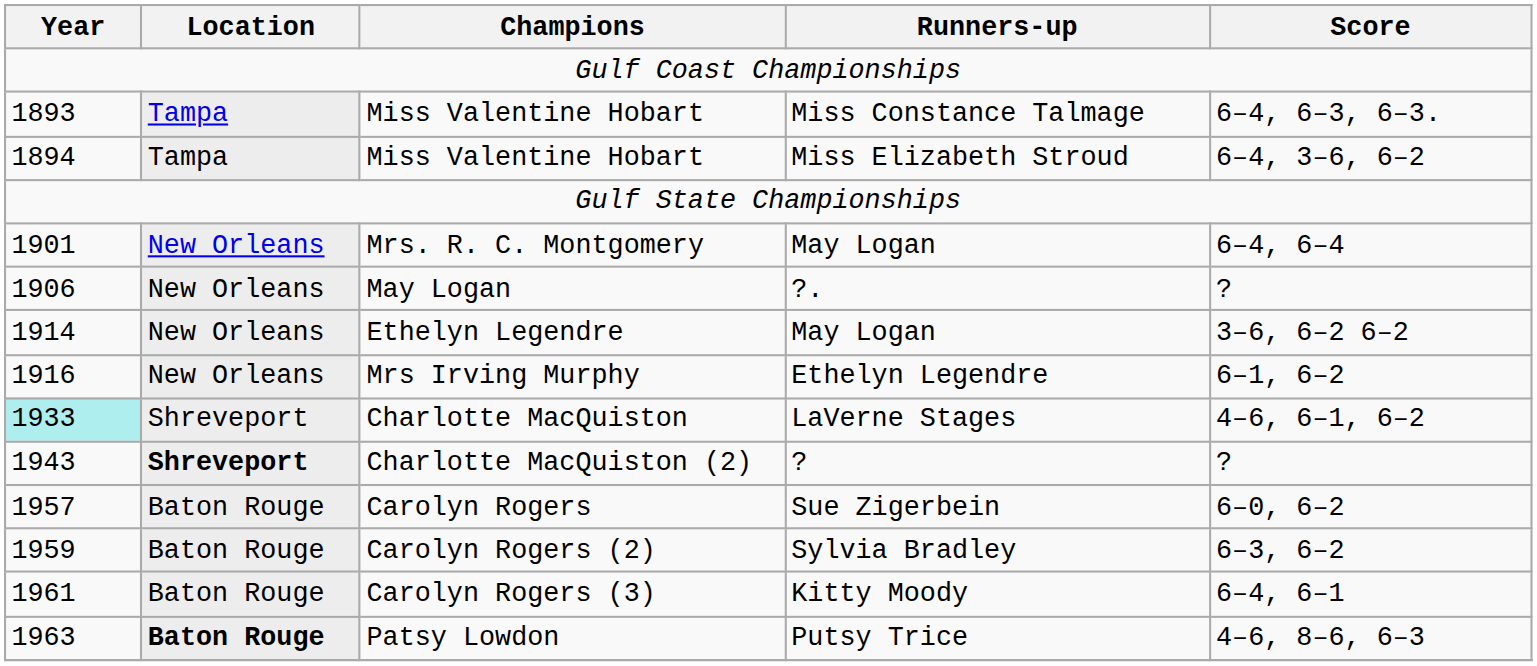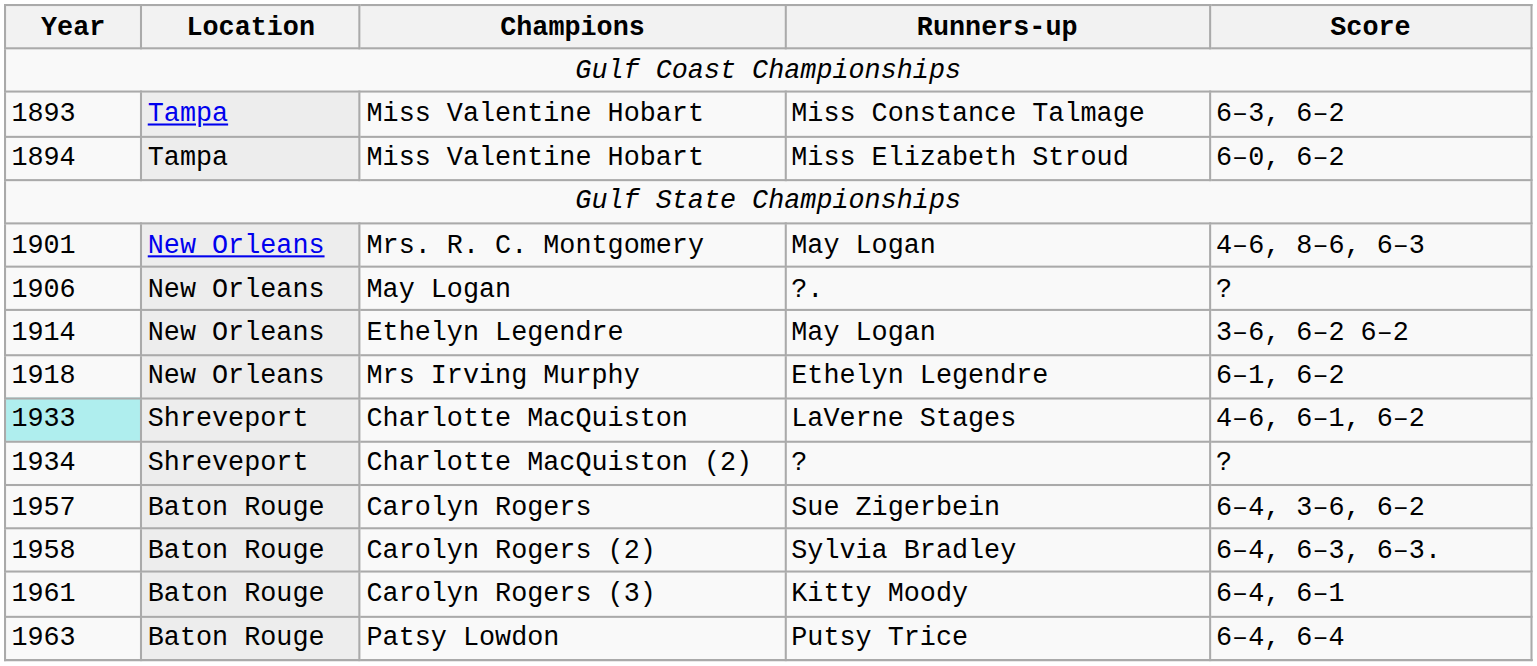Miss Valentine Hobart / Miss Constance Talmage | Score: 6–4, 6–3, 6–3. -> 6–3, 6–2
Miss Valentine Hobart / Miss Elizabeth Stroud | Score: 6–4, 3–6, 6–2 -> 6–0, 6–2
Mrs. R. C. Montgomery | Score: 6–4, 6–4 -> 4–6, 8–6, 6–3
Mrs Irving Murphy | Year: 1916 -> 1918
Charlotte MacQuiston (2) | Year: 1943 -> 1934
Charlotte MacQuiston (2) | Location: bold -> normal
Carolyn Rogers | Score: 6–0, 6–2 -> 6–4, 3–6, 6–2
Carolyn Rogers (2) | Year: 1959 -> 1958
Carolyn Rogers (2) | Score: 6–3, 6–2 -> 6–4, 6–3, 6–3.
Patsy Lowdon | Location: bold -> normal
Patsy Lowdon | Score: 4–6, 8–6, 6–3 -> 6–4, 6–4
